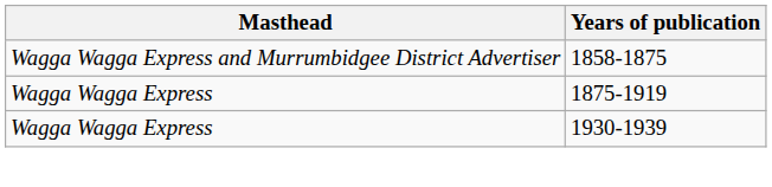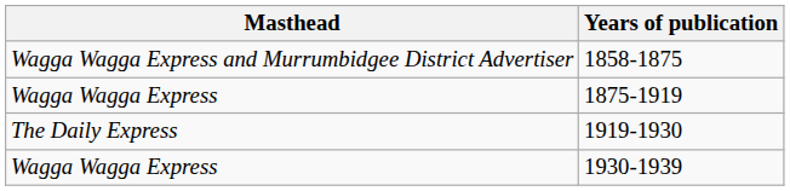+ row: The Daily Express | 1919-1930
